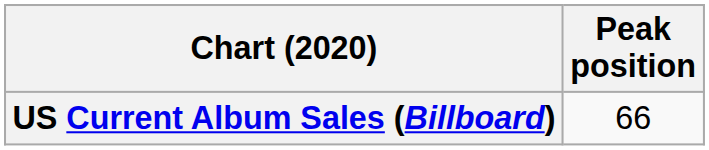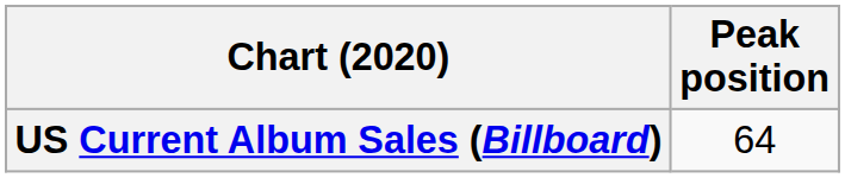US Current Album Sales (Billboard) | Peak position: 66 -> 64
